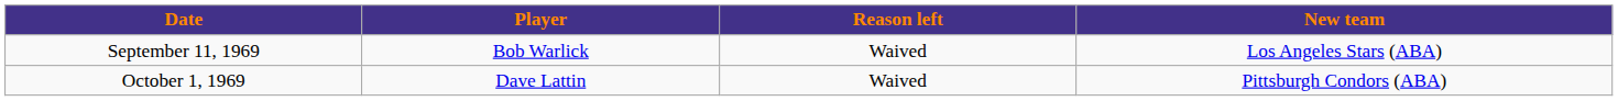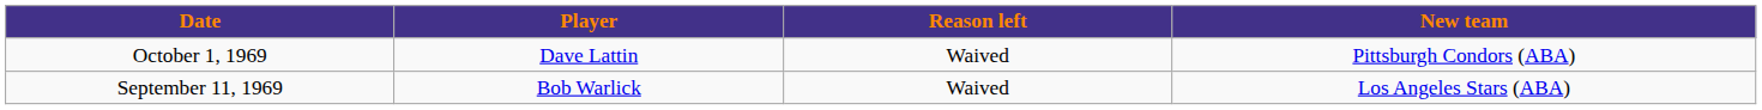rows swapped: September 11, 1969 <-> October 1, 1969
